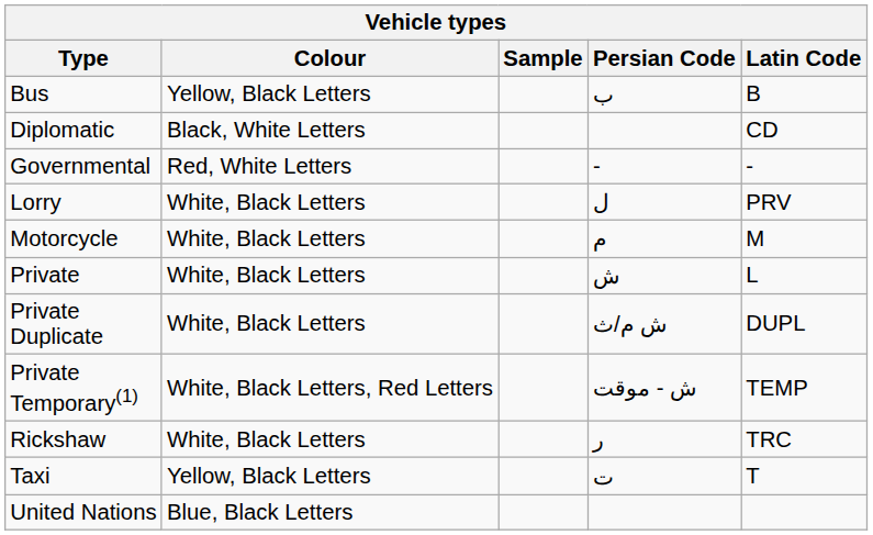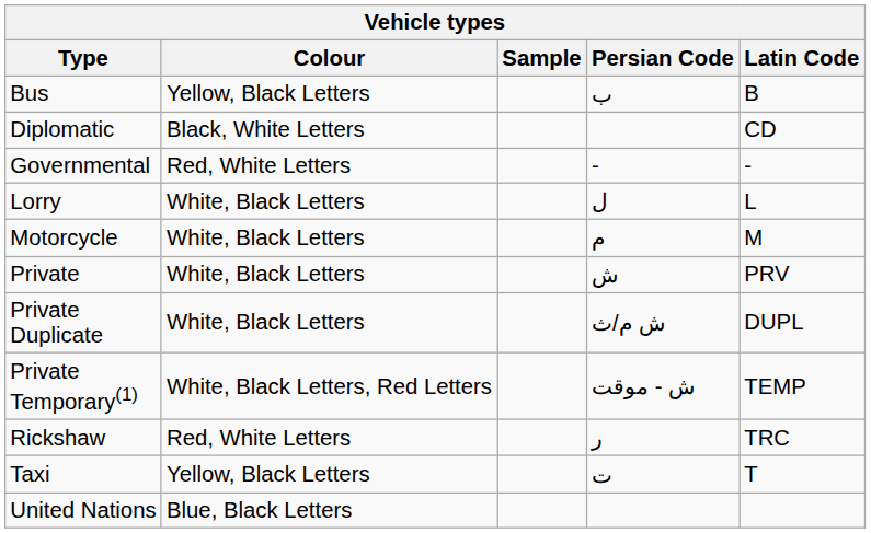Lorry | Latin Code: PRV -> L
Private | Latin Code: L -> PRV
Rickshaw | Colour: White, Black Letters -> Red, White Letters
